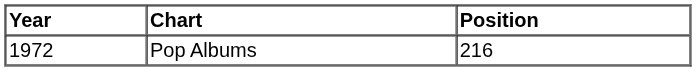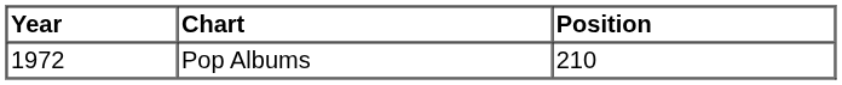Pop Albums | Position: 216 -> 210
